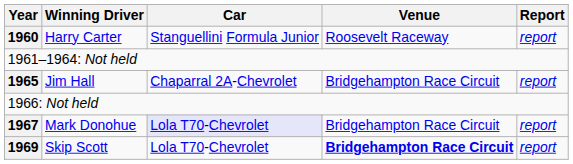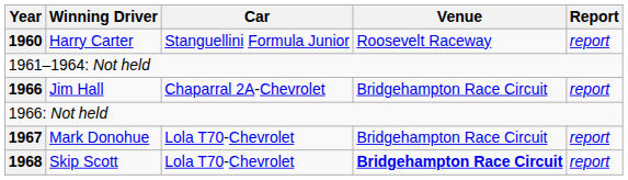Jim Hall | Year: 1965 -> 1966
Mark Donohue | Car: lavender background -> no background
Skip Scott | Year: 1969 -> 1968
